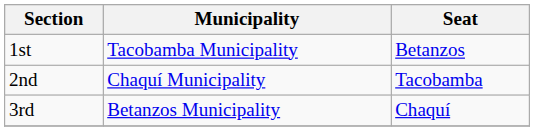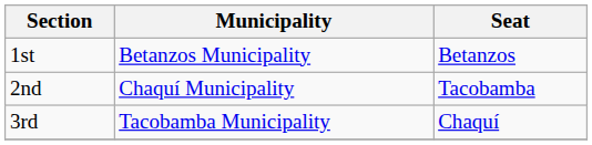1st | Municipality: Tacobamba Municipality -> Betanzos Municipality
3rd | Municipality: Betanzos Municipality -> Tacobamba Municipality
